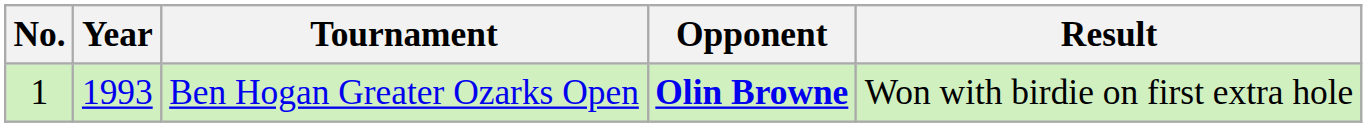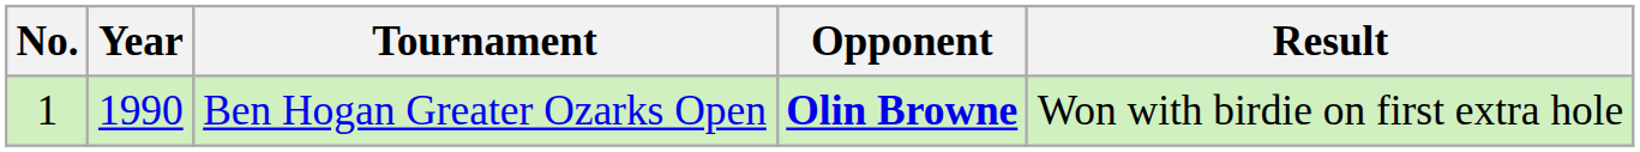Ben Hogan Greater Ozarks Open | Year: 1993 -> 1990
